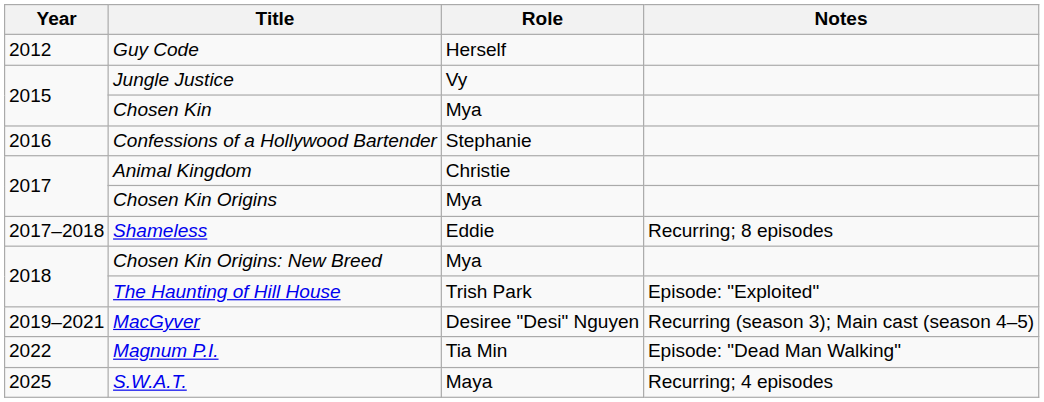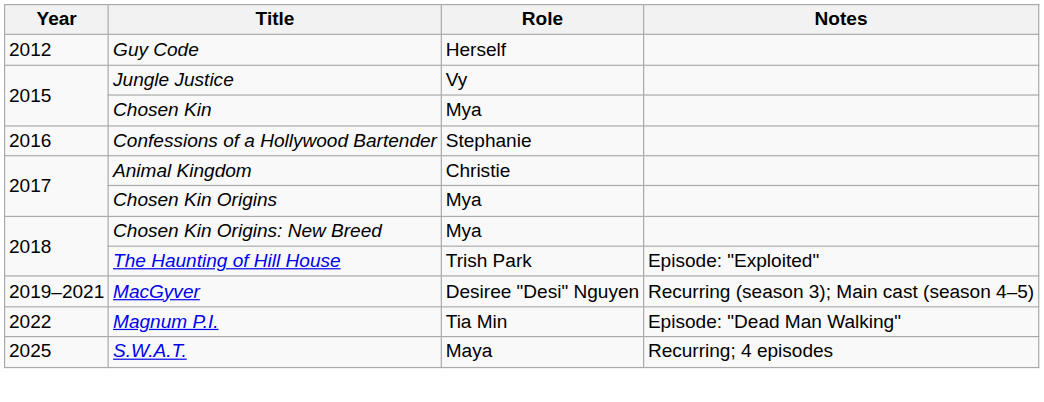- row: 2017–2018 | Shameless | Eddie | Recurring; 8 episodes
